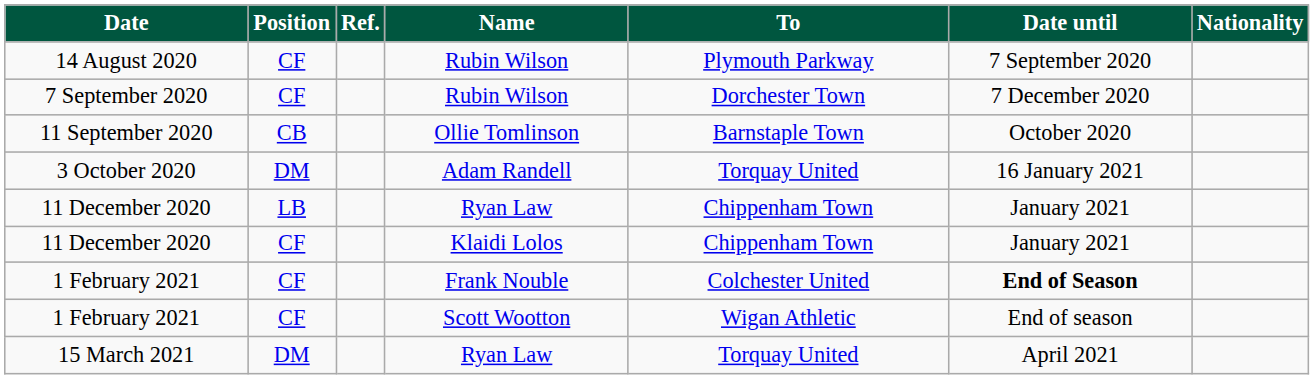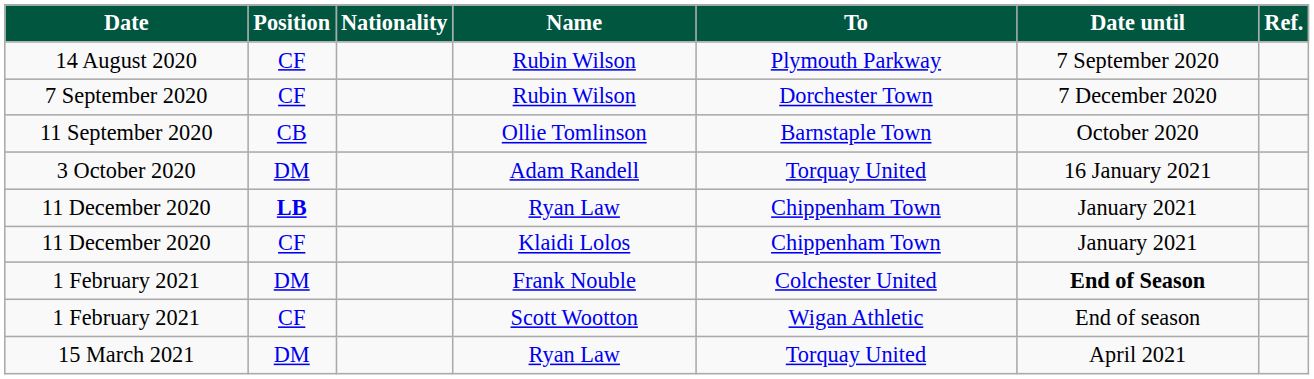columns swapped: Nationality <-> Ref.
11 December 2020 / Ryan Law | Position: normal -> bold
1 February 2021 / Frank Nouble | Position: CF -> DM
